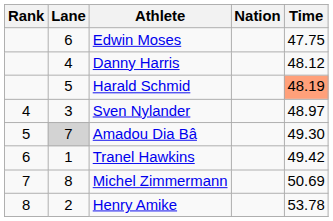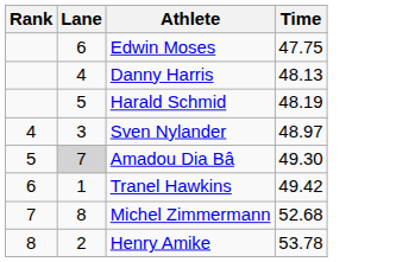- column: Nation
Danny Harris | Time: 48.12 -> 48.13
Harald Schmid | Time: lightsalmon background -> no background
Michel Zimmermann | Time: 50.69 -> 52.68
